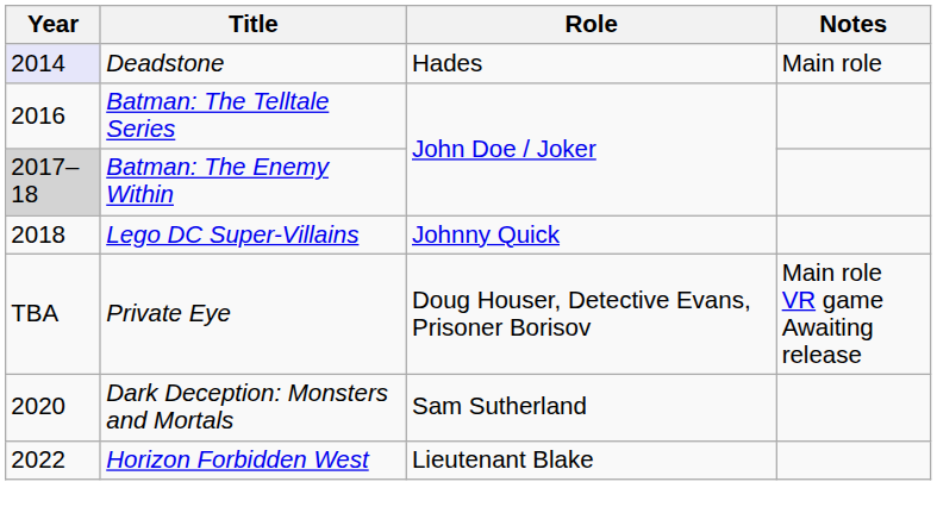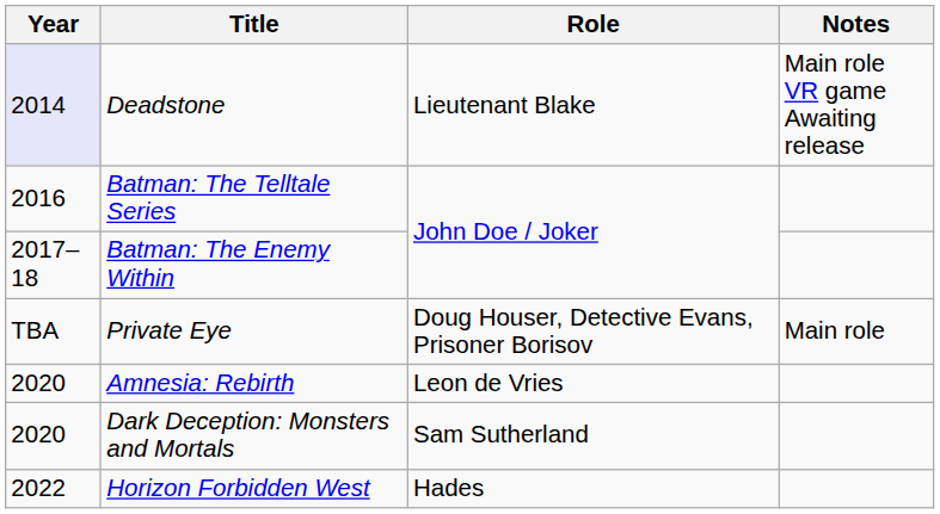Deadstone | Role: Hades -> Lieutenant Blake
Deadstone | Notes: Main role -> Main role VR game Awaiting release
Batman: The Enemy Within | Year: lightgrey background -> no background
- row: 2018 | Lego DC Super-Villains | Johnny Quick
Private Eye | Notes: Main role VR game Awaiting release -> Main role
+ row: 2020 | Amnesia: Rebirth | Leon de Vries
Horizon Forbidden West | Role: Lieutenant Blake -> Hades
